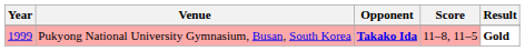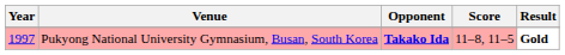Pukyong National University Gymnasium, Busan, South Korea | Year: 1999 -> 1997
